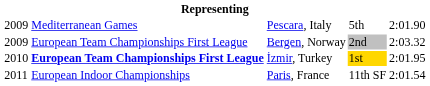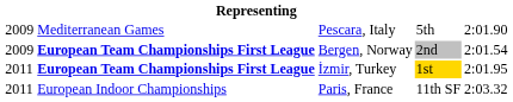Bergen, Norway | column 2: normal -> bold
Bergen, Norway | column 5: 2:03.32 -> 2:01.54
İzmir, Turkey | column 1: 2010 -> 2011
Paris, France | column 5: 2:01.54 -> 2:03.32
